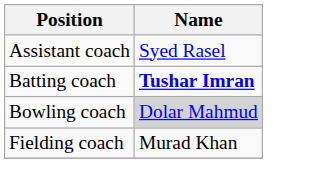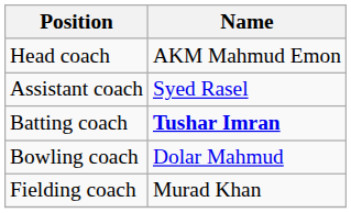+ row: Head coach | AKM Mahmud Emon
Bowling coach | Name: lightgrey background -> no background
